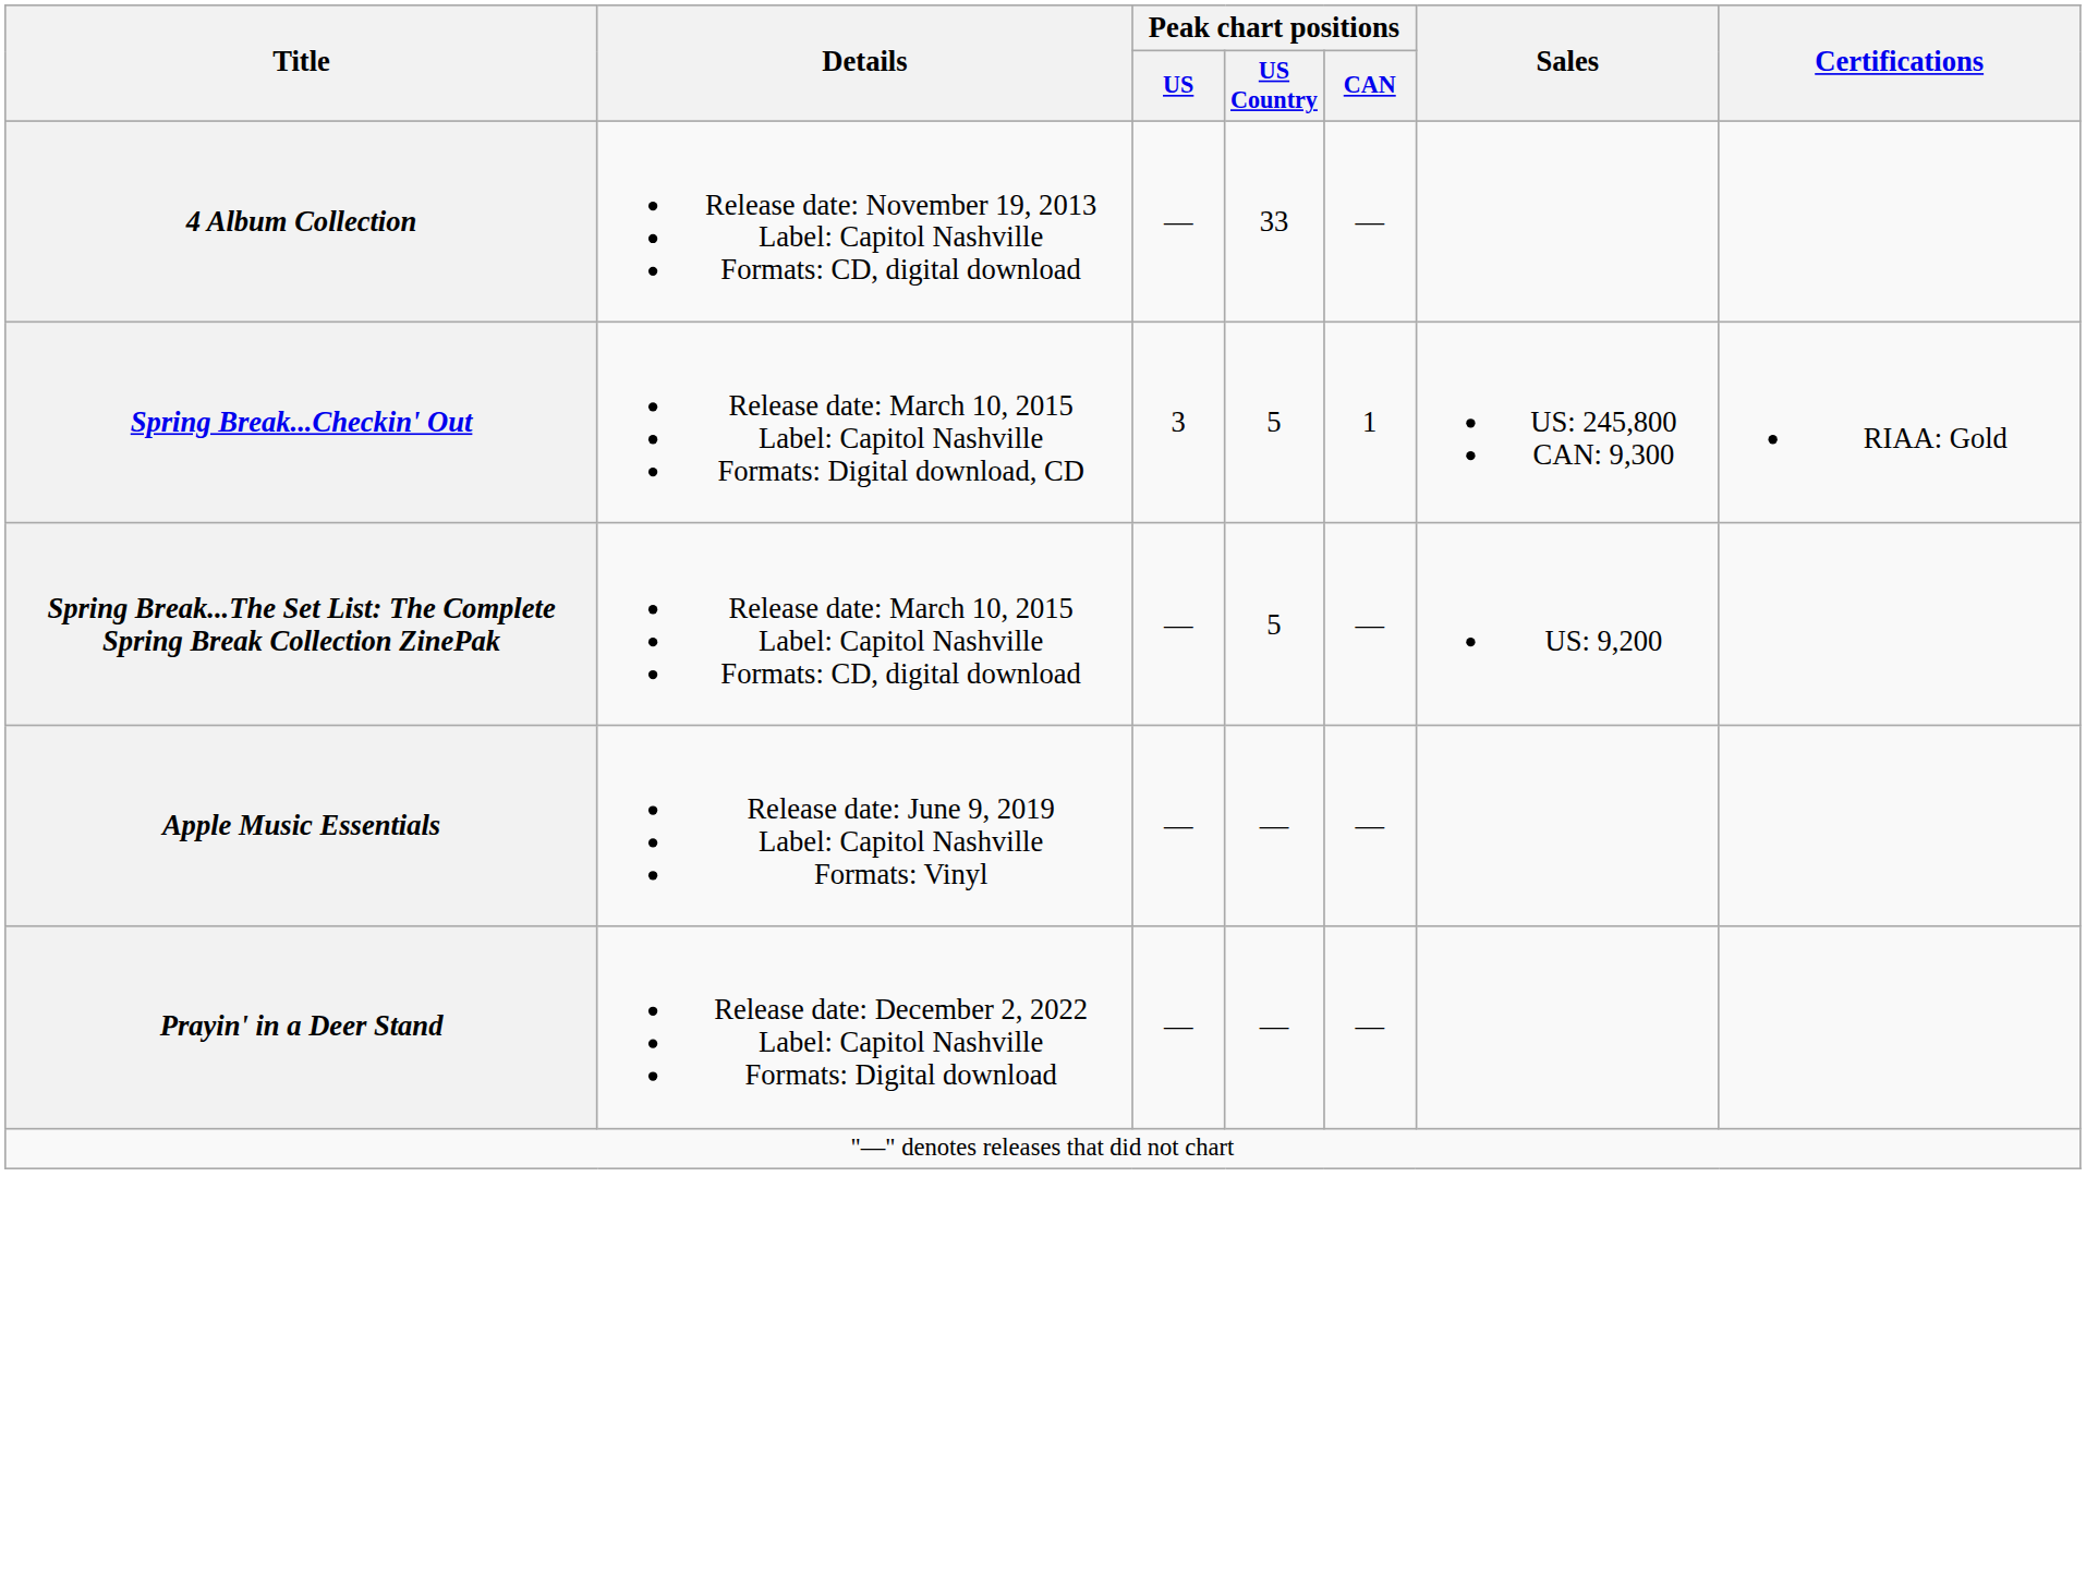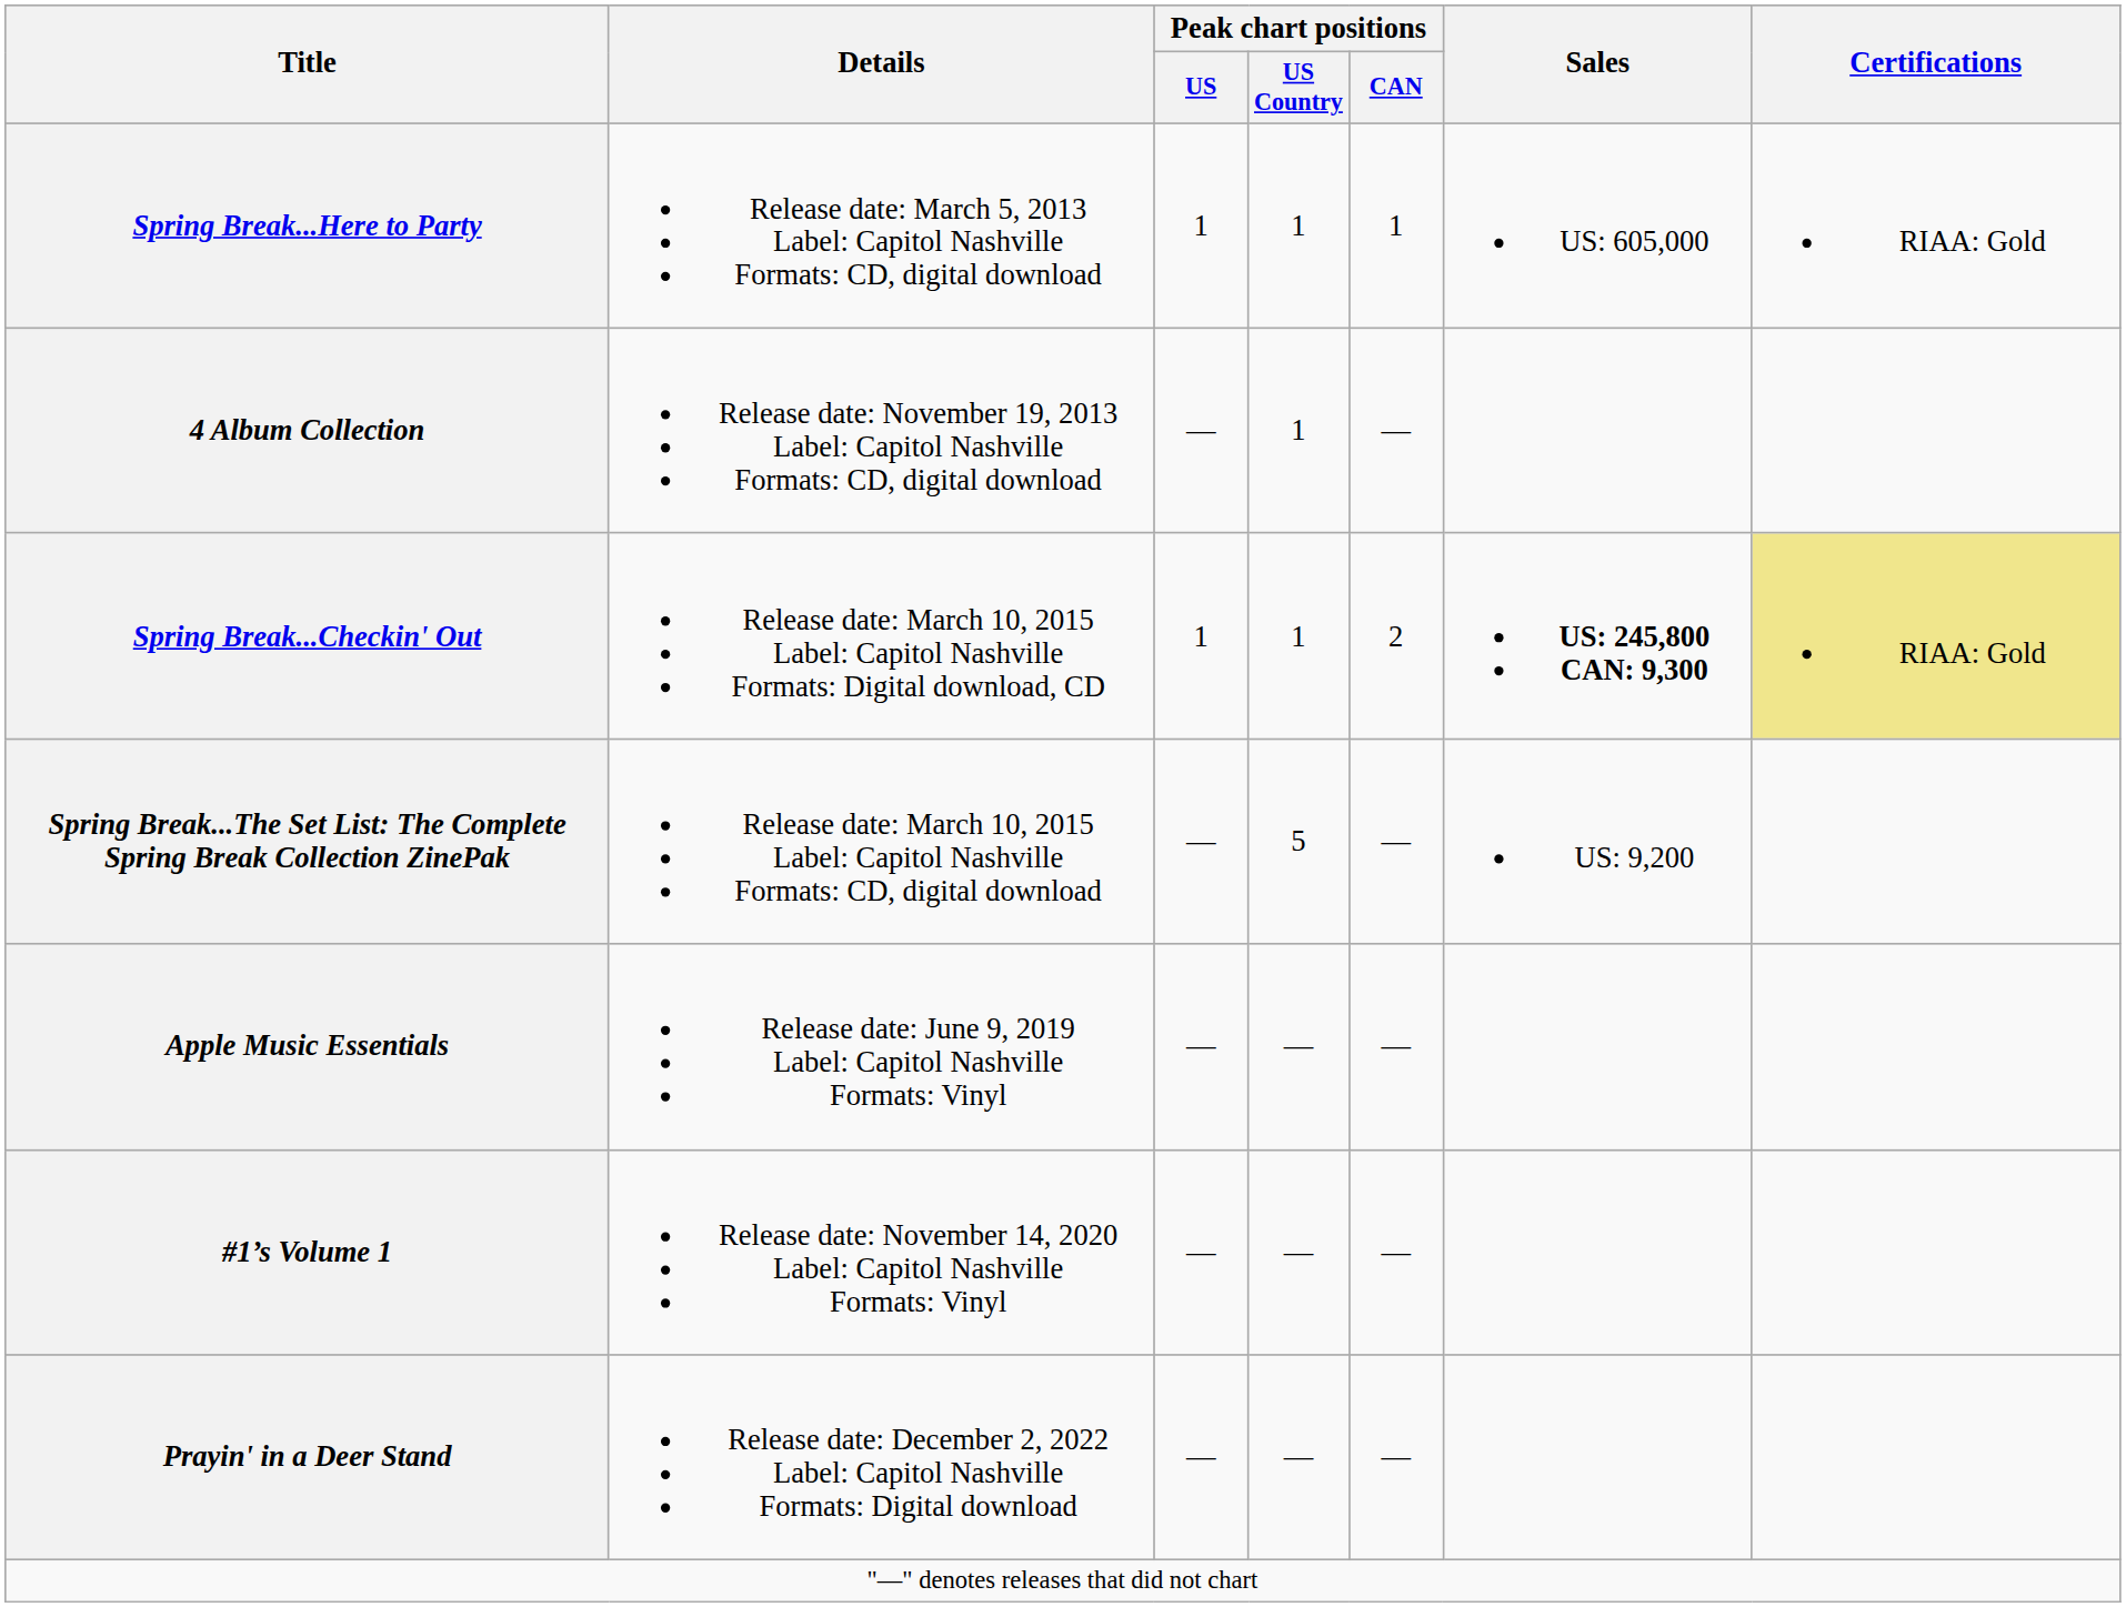+ row: Spring Break...Here to Party | Release date: March 5, 2013 Label: Capitol Nashville Formats: CD, digital download | 1 | 1 | 1 | US: 605,000 | RIAA: Gold
4 Album Collection | Peak chart positions / US Country: 33 -> 1
Spring Break...Checkin' Out | Peak chart positions / US: 3 -> 1
Spring Break...Checkin' Out | Peak chart positions / US Country: 5 -> 1
Spring Break...Checkin' Out | Peak chart positions / CAN: 1 -> 2
Spring Break...Checkin' Out | Sales: normal -> bold
Spring Break...Checkin' Out | Certifications: no background -> khaki background
+ row: #1’s Volume 1 | Release date: November 14, 2020 Label: Capitol Nashville Formats: Vinyl | — | — | —
